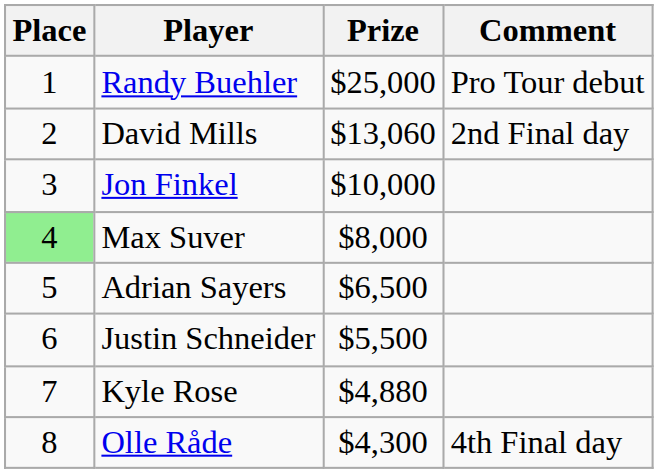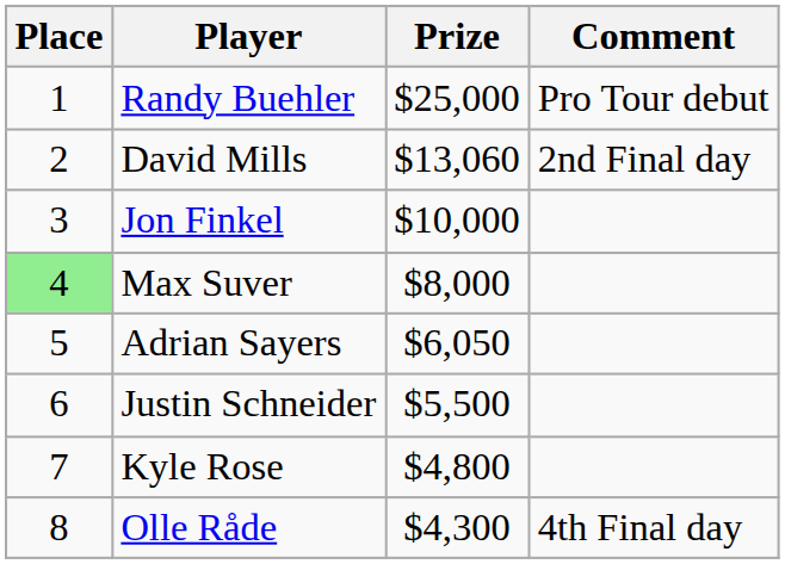Adrian Sayers | Prize: $6,500 -> $6,050
Kyle Rose | Prize: $4,880 -> $4,800
